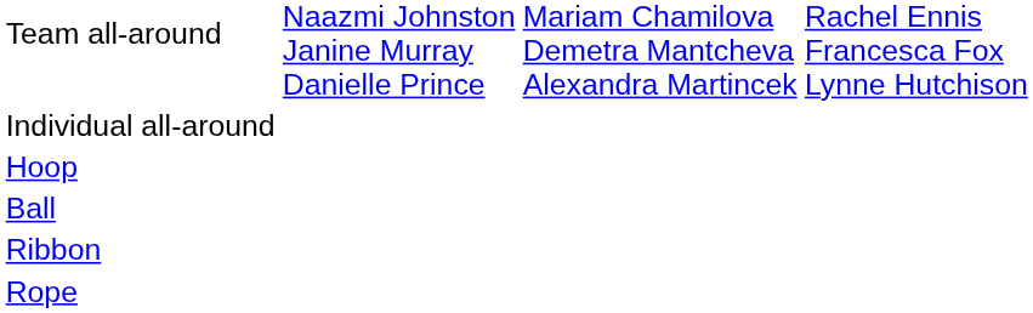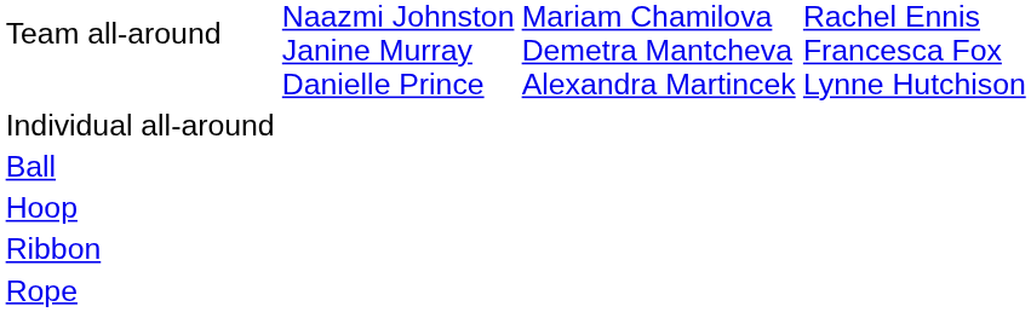rows swapped: Ball <-> Hoop
